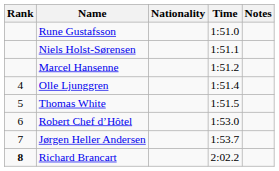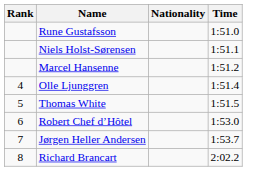- column: Notes
Richard Brancart | Rank: bold -> normal
